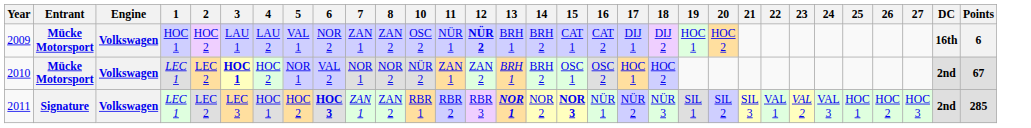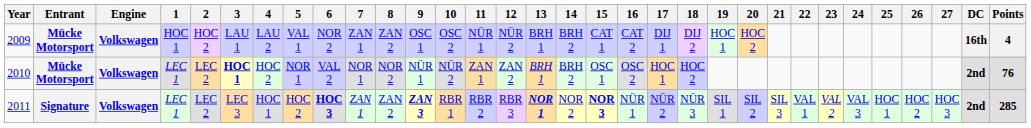+ column: 9 | OSC 1 | NÜR 1 | ZAN 3
2009 | 12: bold -> normal
2009 | Points: 6 -> 4
2010 | Points: 67 -> 76
